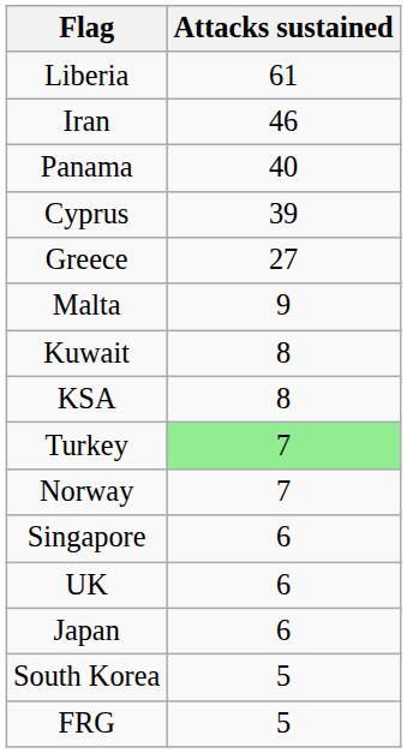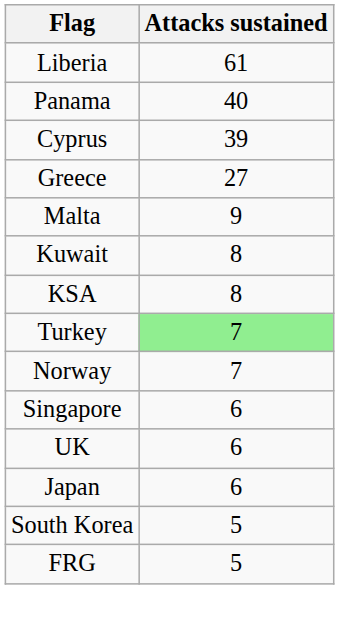- row: Iran | 46
